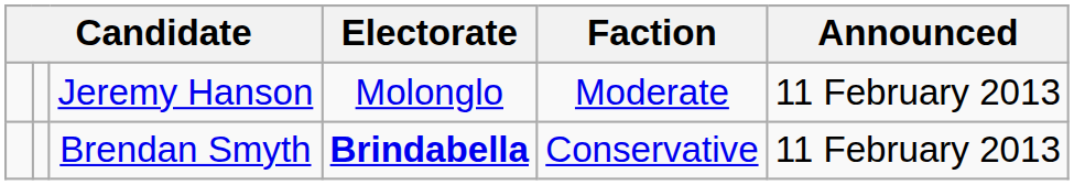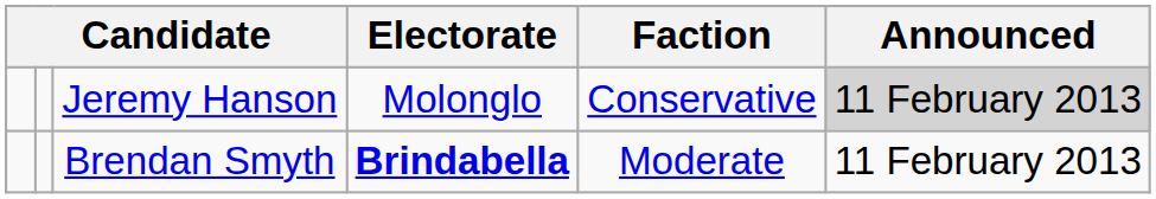Jeremy Hanson | Faction: Moderate -> Conservative
Jeremy Hanson | Announced: no background -> lightgrey background
Brendan Smyth | Faction: Conservative -> Moderate
